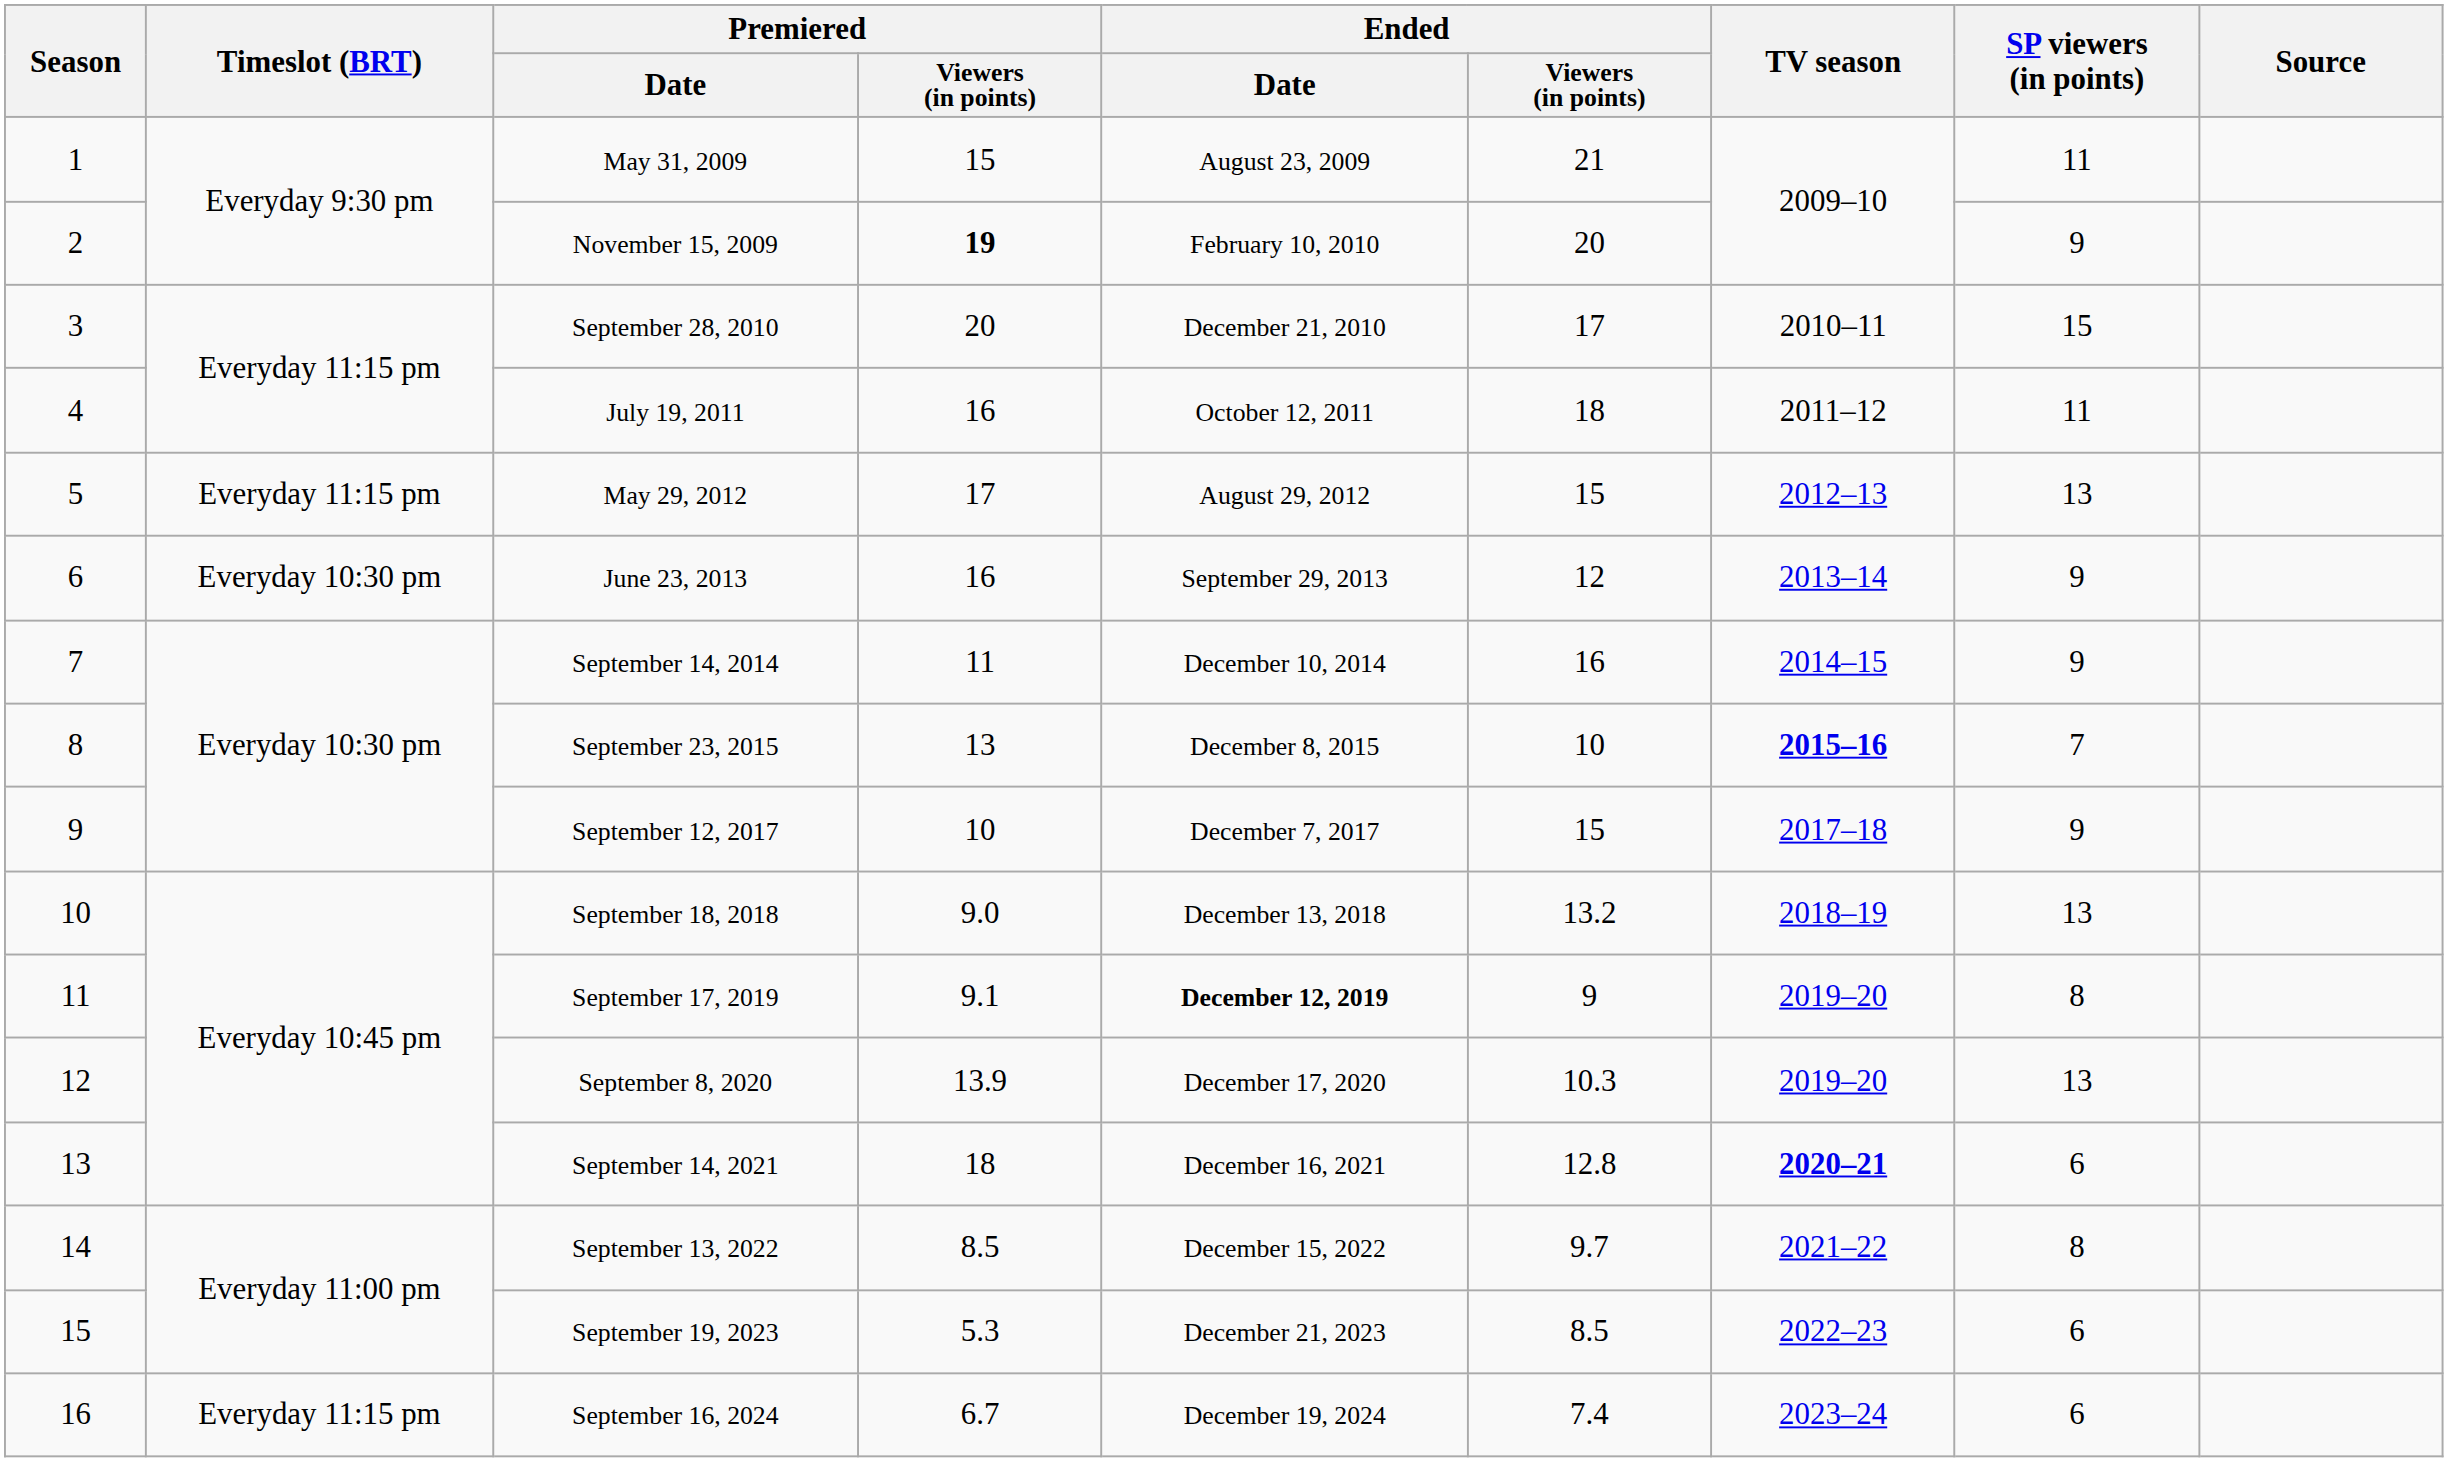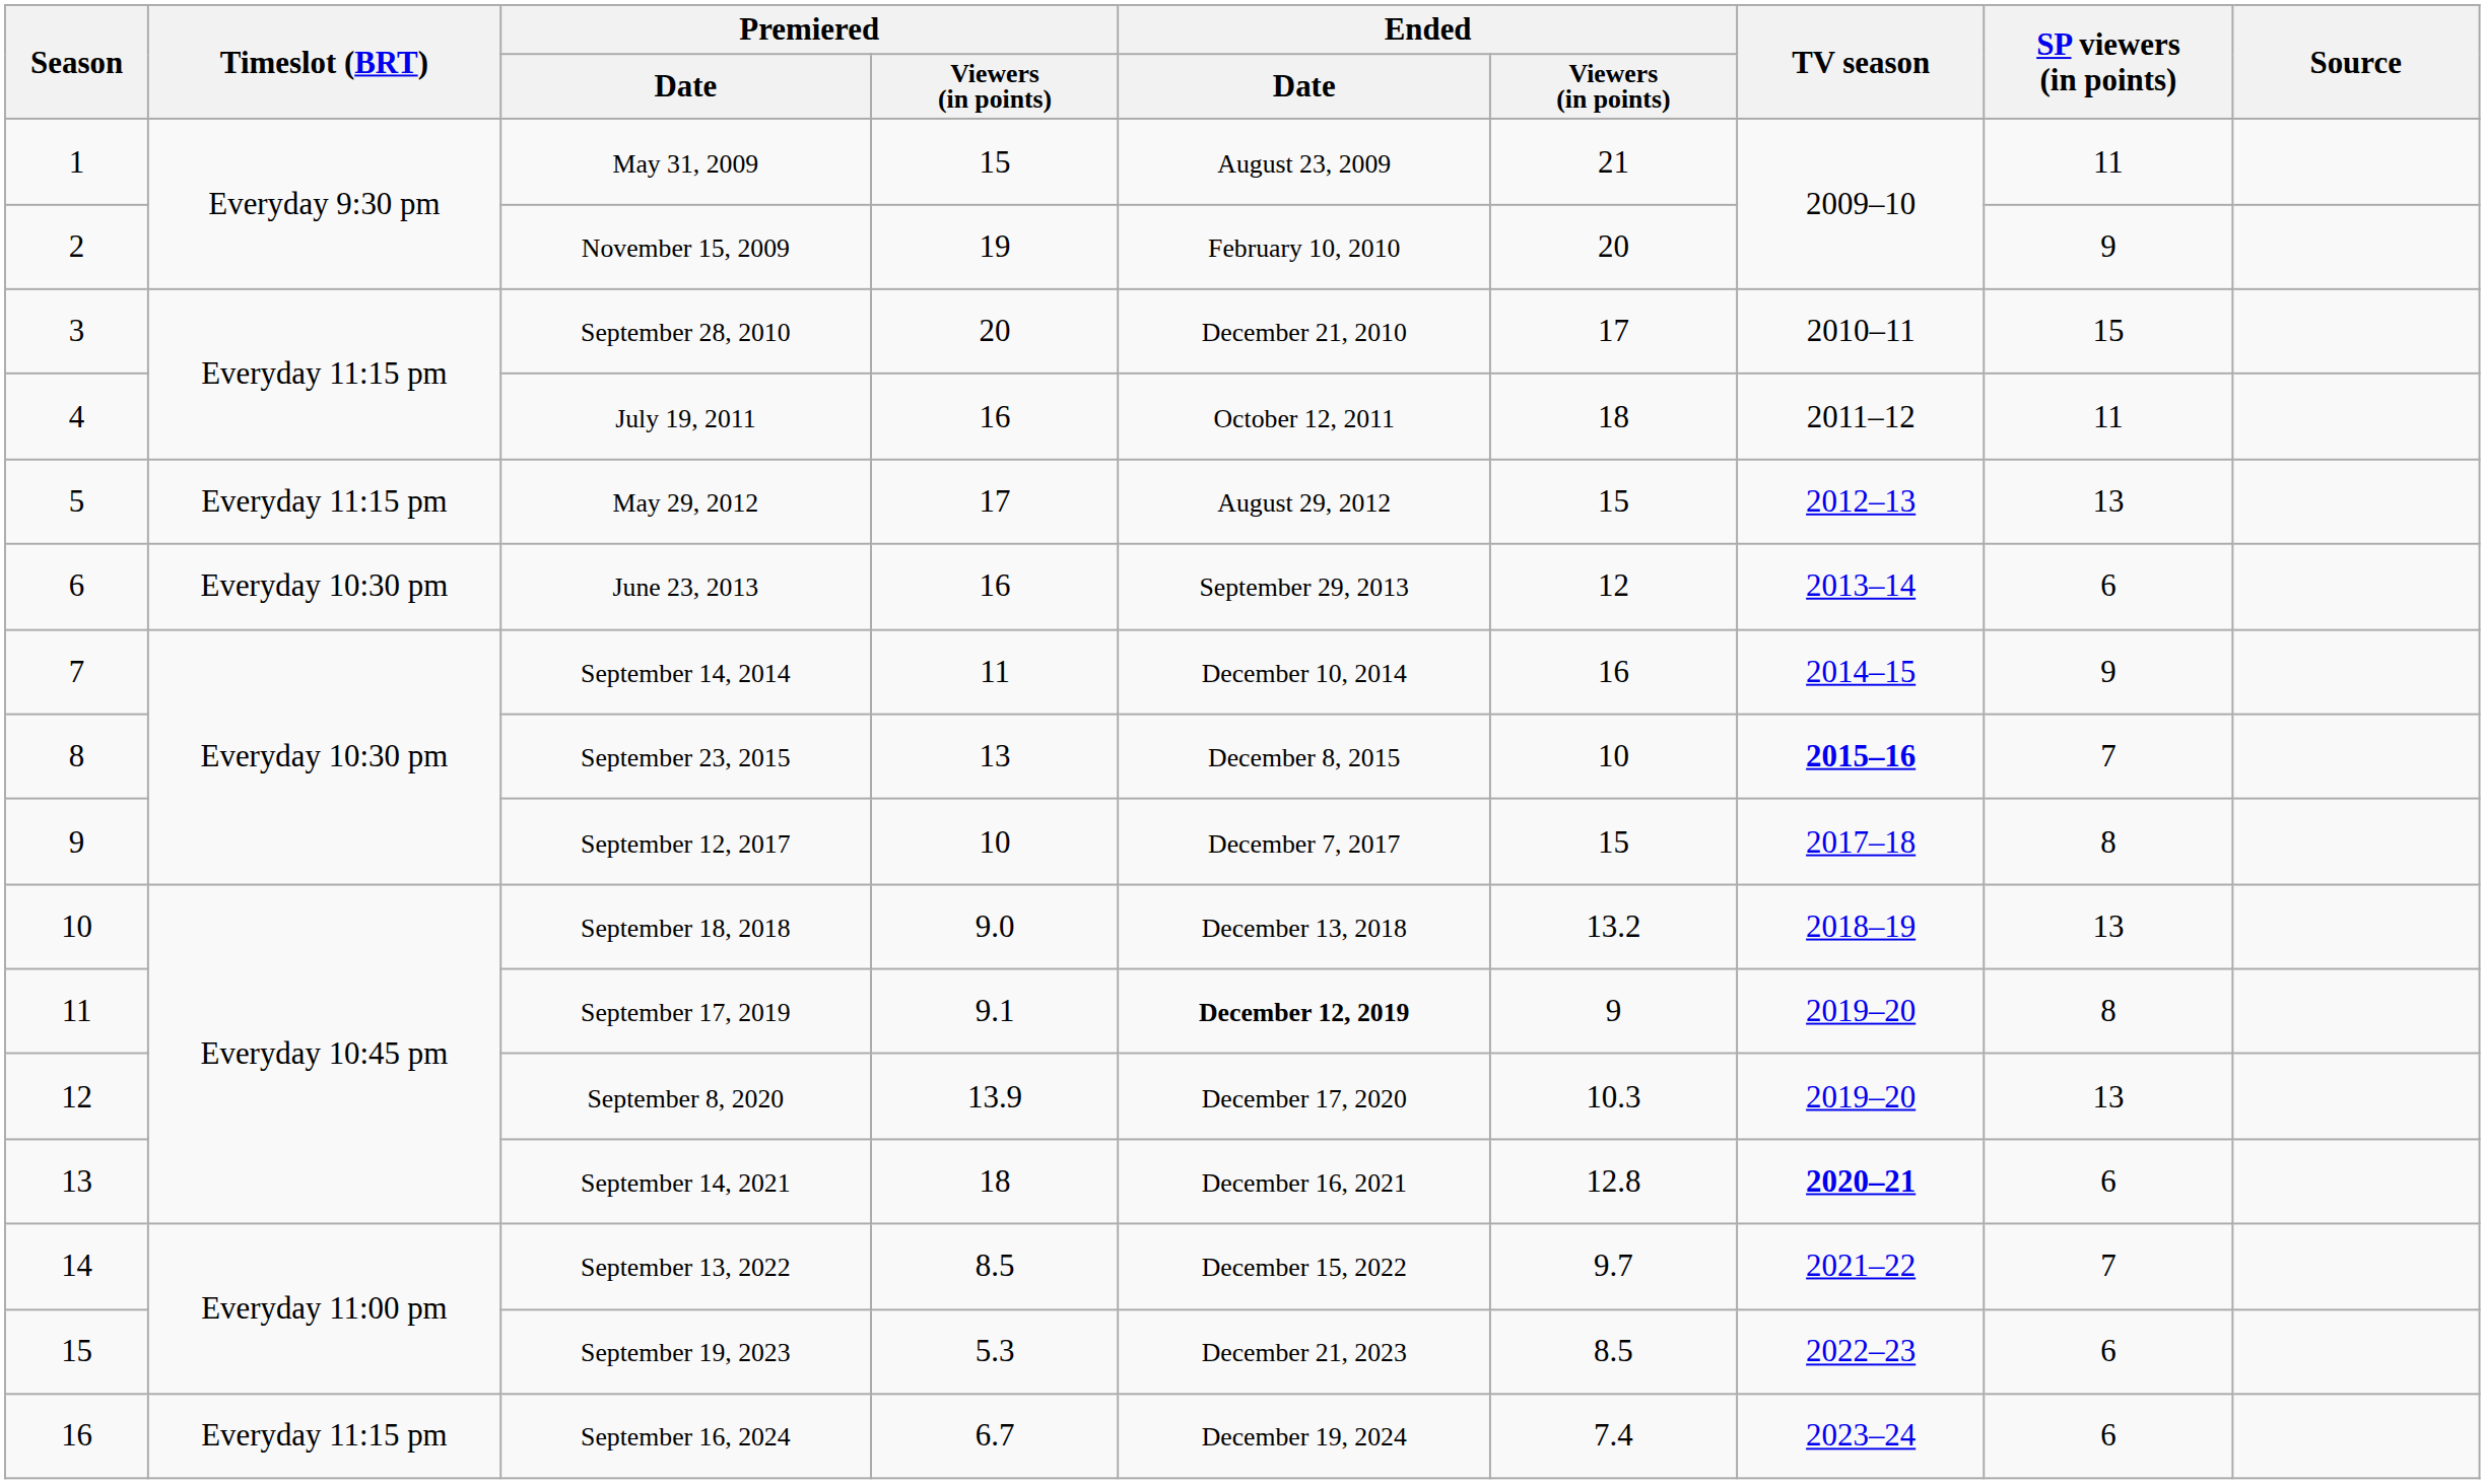November 15, 2009 | Premiered / Viewers (in points): bold -> normal
June 23, 2013 | SP viewers (in points): 9 -> 6
September 12, 2017 | SP viewers (in points): 9 -> 8
September 13, 2022 | SP viewers (in points): 8 -> 7
